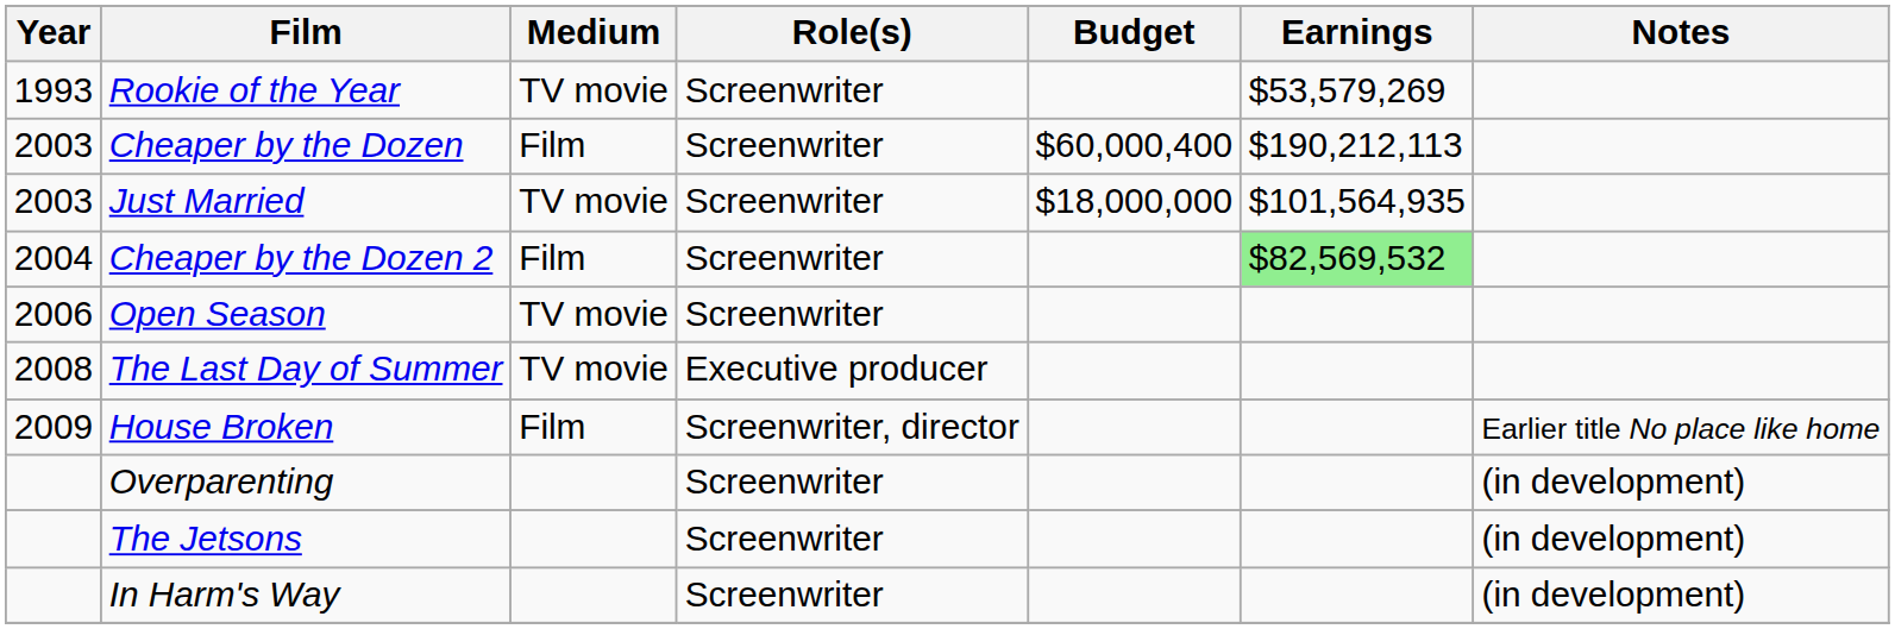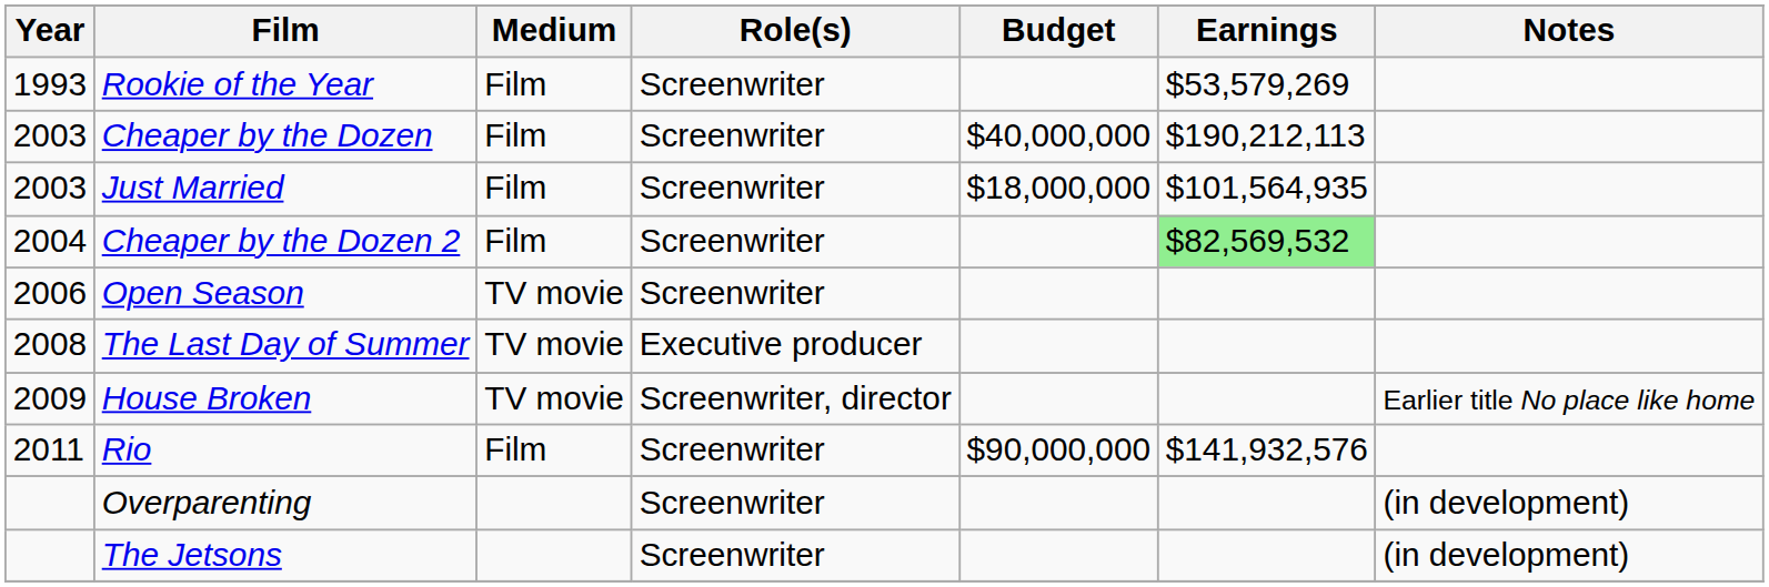Rookie of the Year | Medium: TV movie -> Film
Cheaper by the Dozen | Budget: $60,000,400 -> $40,000,000
Just Married | Medium: TV movie -> Film
House Broken | Medium: Film -> TV movie
+ row: 2011 | Rio | Film | Screenwriter | $90,000,000 | $141,932,576
- row: In Harm's Way | Screenwriter | (in development)
